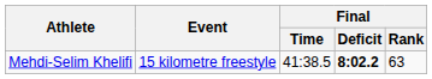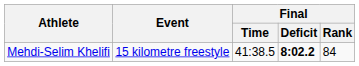Mehdi-Selim Khelifi | Final / Rank: 63 -> 84
